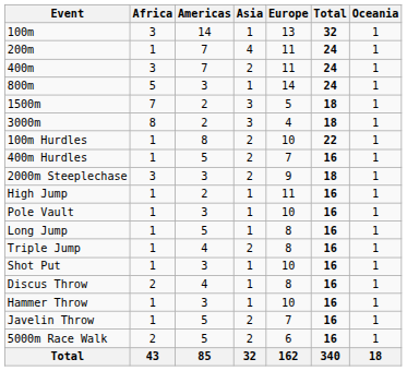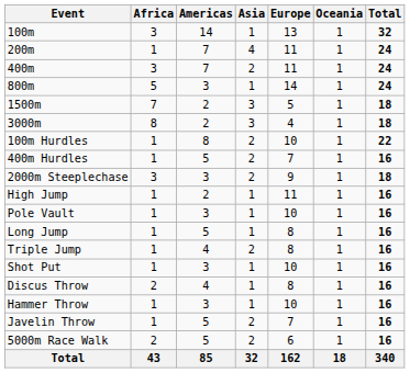columns swapped: Oceania <-> Total
